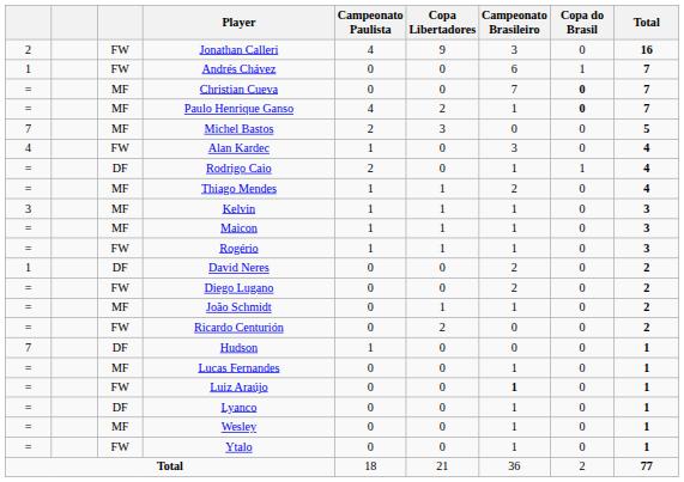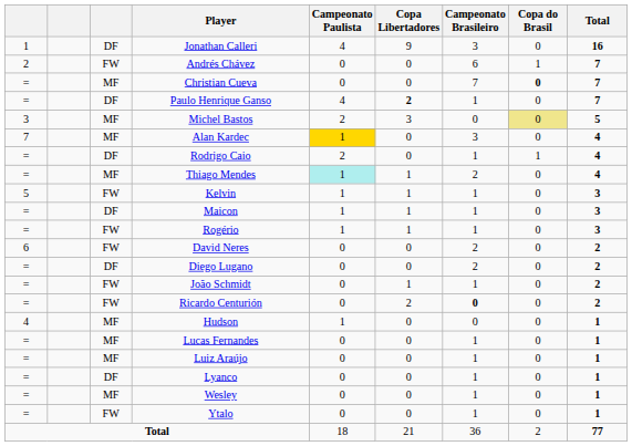Jonathan Calleri | column 1: 2 -> 1
Jonathan Calleri | column 3: FW -> DF
Andrés Chávez | column 1: 1 -> 2
Paulo Henrique Ganso | column 3: MF -> DF
Paulo Henrique Ganso | Copa Libertadores: normal -> bold
Paulo Henrique Ganso | Copa do Brasil: bold -> normal
Michel Bastos | column 1: 7 -> 3
Michel Bastos | Copa do Brasil: no background -> khaki background
Alan Kardec | column 1: 4 -> 7
Alan Kardec | column 3: FW -> MF
Alan Kardec | Campeonato Paulista: no background -> gold background
Thiago Mendes | Campeonato Paulista: no background -> paleturquoise background
Kelvin | column 1: 3 -> 5
Kelvin | column 3: MF -> FW
Maicon | column 3: MF -> DF
David Neres | column 1: 1 -> 6
David Neres | column 3: DF -> FW
Diego Lugano | column 3: FW -> DF
João Schmidt | column 3: MF -> FW
Ricardo Centurión | Campeonato Brasileiro: normal -> bold
Hudson | column 1: 7 -> 4
Hudson | column 3: DF -> MF
Luiz Araújo | column 3: FW -> MF
Luiz Araújo | Campeonato Brasileiro: bold -> normal
